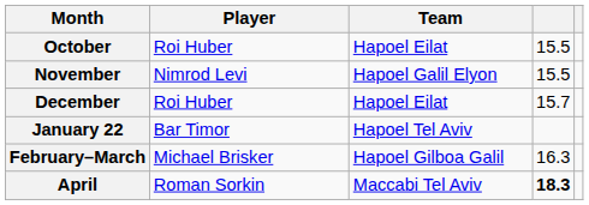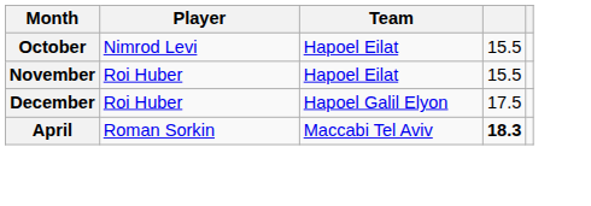October | Player: Roi Huber -> Nimrod Levi
November | Player: Nimrod Levi -> Roi Huber
November | Team: Hapoel Galil Elyon -> Hapoel Eilat
December | Team: Hapoel Eilat -> Hapoel Galil Elyon
December | column 4: 15.7 -> 17.5
- row: January 22 | Bar Timor | Hapoel Tel Aviv
- row: February–March | Michael Brisker | Hapoel Gilboa Galil | 16.3
